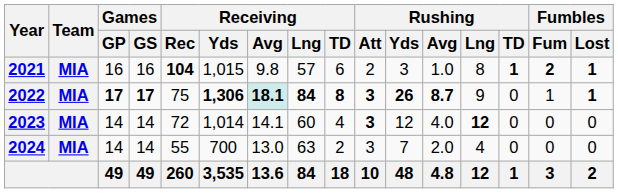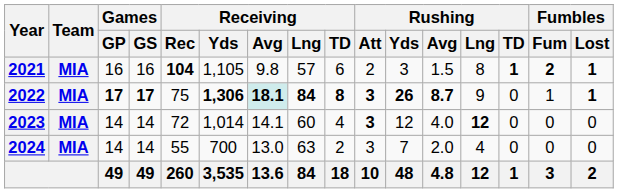2021 | Receiving / Yds: 1,015 -> 1,105
2021 | Rushing / Avg: 1.0 -> 1.5
